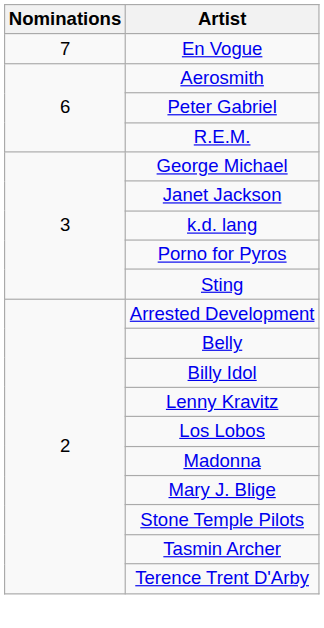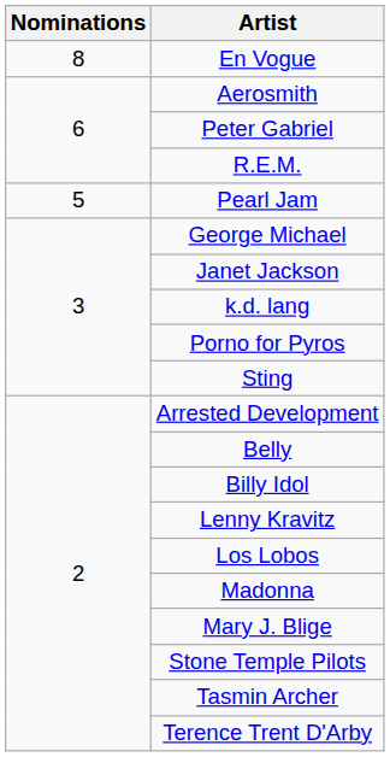En Vogue | Nominations: 7 -> 8
+ row: 5 | Pearl Jam
